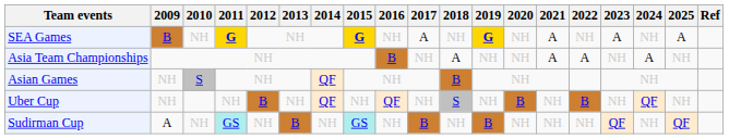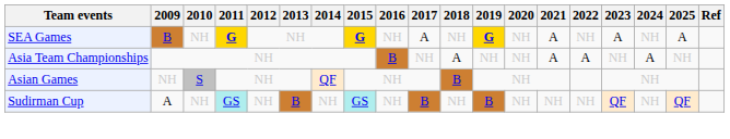- row: Uber Cup | NH | NH | B | NH | QF | NH | QF | NH | S | NH | B | NH | B | NH | QF | NH
